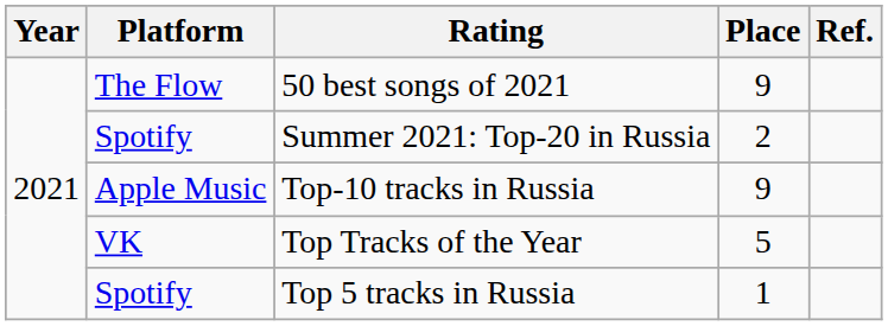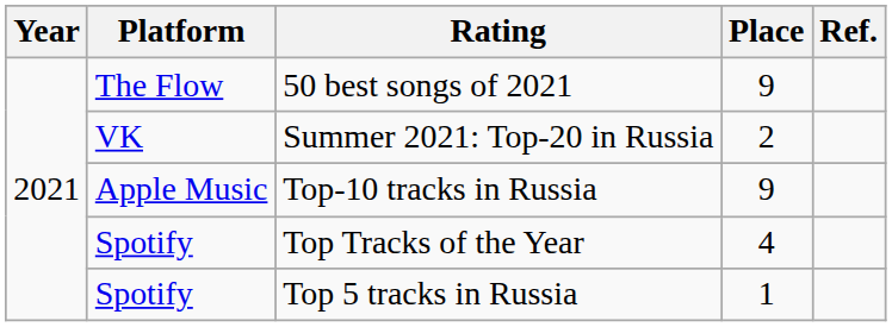Summer 2021: Top-20 in Russia | Platform: Spotify -> VK
Top Tracks of the Year | Platform: VK -> Spotify
Top Tracks of the Year | Place: 5 -> 4
